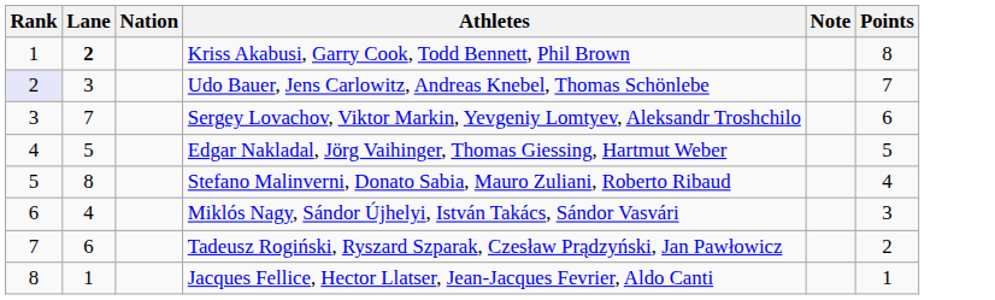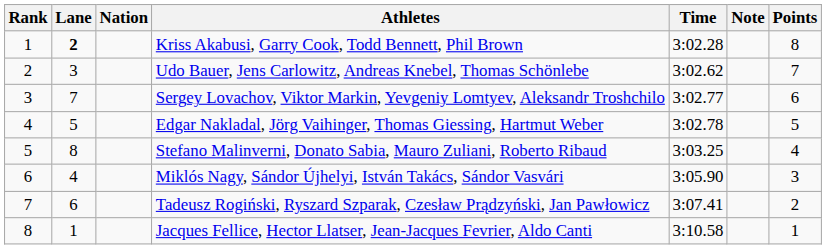+ column: Time | 3:02.28 | 3:02.62 | 3:02.77 | 3:02.78 | 3:03.25 | 3:05.90 | 3:07.41 | 3:10.58
Udo Bauer, Jens Carlowitz, Andreas Knebel, Thomas Schönlebe | Rank: lavender background -> no background
